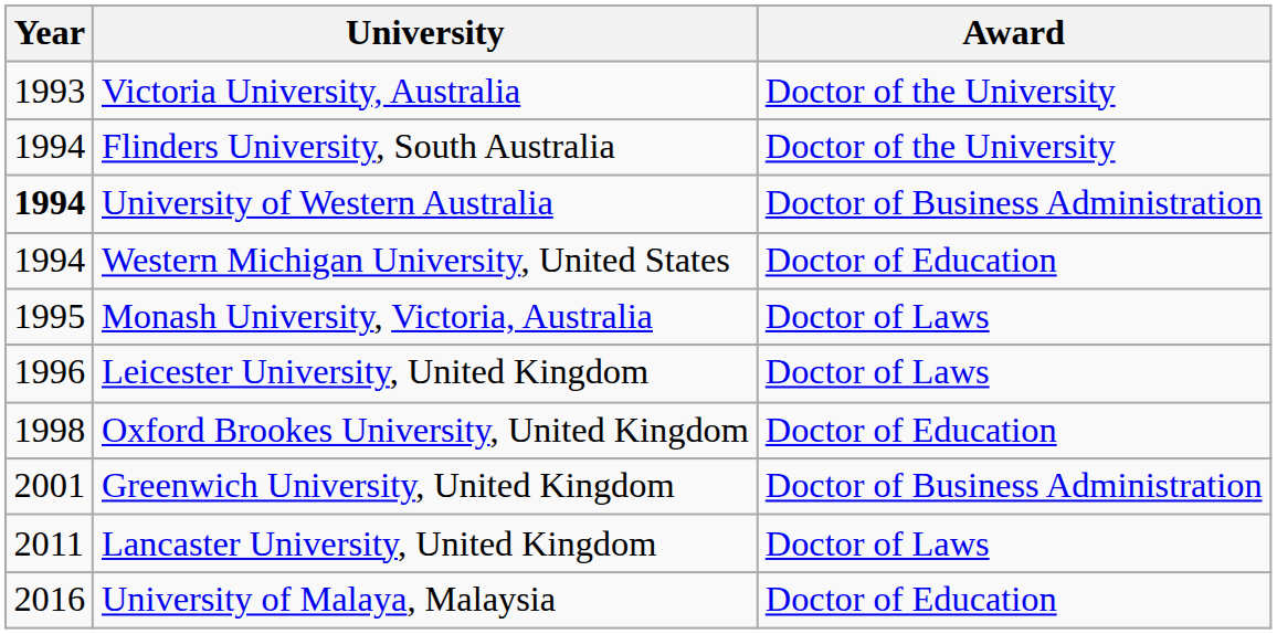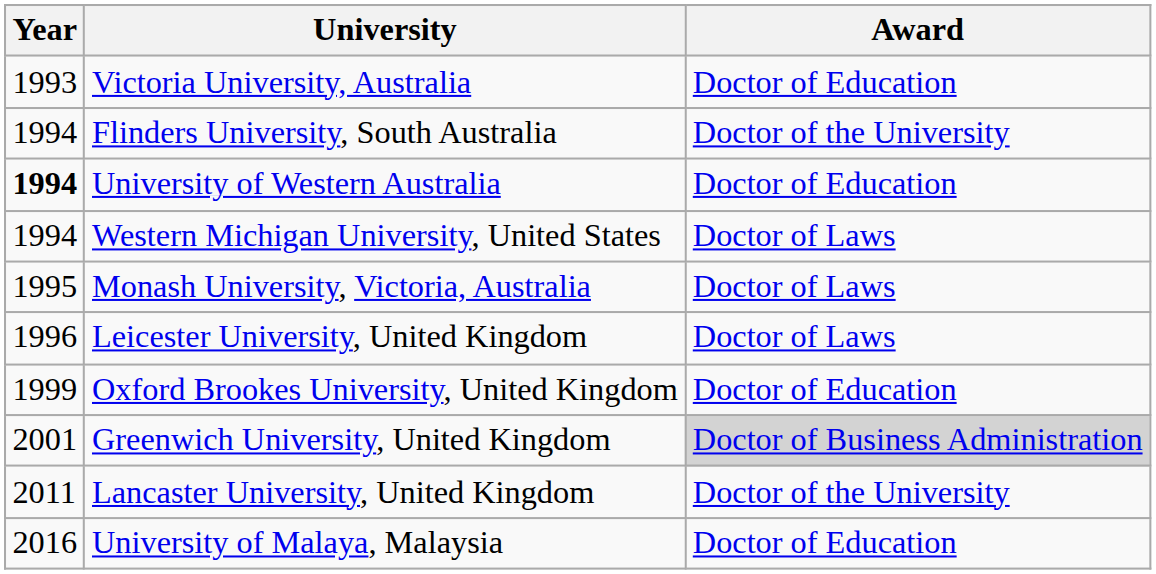Victoria University, Australia | Award: Doctor of the University -> Doctor of Education
University of Western Australia | Award: Doctor of Business Administration -> Doctor of Education
Western Michigan University, United States | Award: Doctor of Education -> Doctor of Laws
Oxford Brookes University, United Kingdom | Year: 1998 -> 1999
Greenwich University, United Kingdom | Award: no background -> lightgrey background
Lancaster University, United Kingdom | Award: Doctor of Laws -> Doctor of the University
